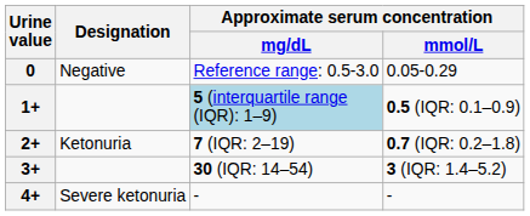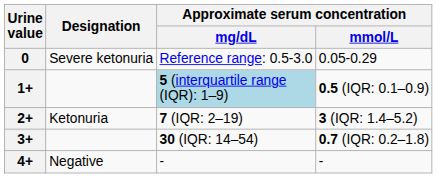0 | Designation: Negative -> Severe ketonuria
2+ | Approximate serum concentration / mmol/L: 0.7 (IQR: 0.2–1.8) -> 3 (IQR: 1.4–5.2)
3+ | Approximate serum concentration / mmol/L: 3 (IQR: 1.4–5.2) -> 0.7 (IQR: 0.2–1.8)
4+ | Designation: Severe ketonuria -> Negative
